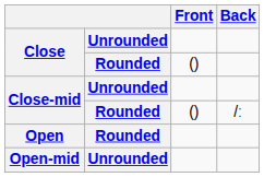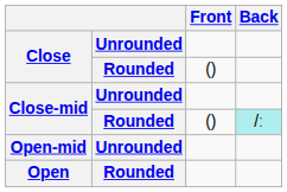Close-mid / Rounded | Back: no background -> paleturquoise background
rows swapped: Open-mid <-> Open
